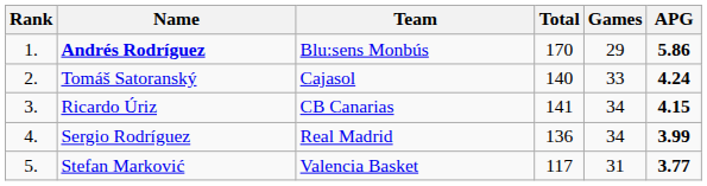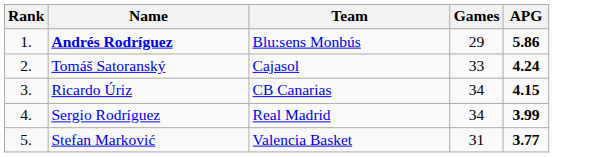- column: Total | 170 | 140 | 141 | 136 | 117
